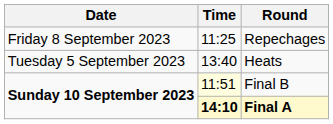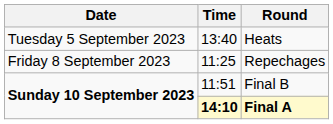rows swapped: Heats <-> Repechages
Final B | Time: lightyellow background -> no background
